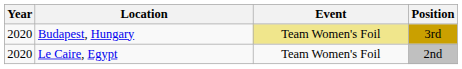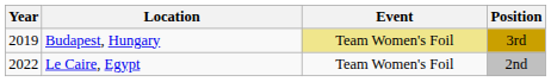Budapest, Hungary | Year: 2020 -> 2019
Le Caire, Egypt | Year: 2020 -> 2022
